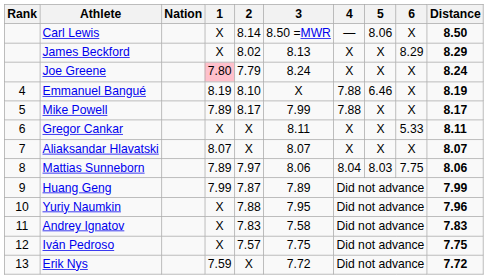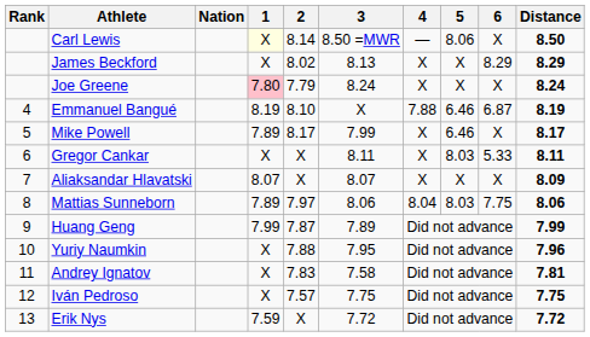Carl Lewis | 1: no background -> lightyellow background
Emmanuel Bangué | 6: X -> 6.87
Mike Powell | 4: 7.88 -> X
Mike Powell | 5: X -> 6.46
Gregor Cankar | 5: X -> 8.03
Aliaksandar Hlavatski | Distance: 8.07 -> 8.09
Andrey Ignatov | Distance: 7.83 -> 7.81
